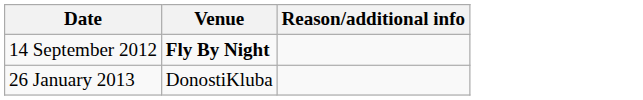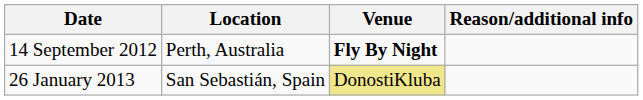+ column: Location | Perth, Australia | San Sebastián, Spain
26 January 2013 | Venue: no background -> khaki background
